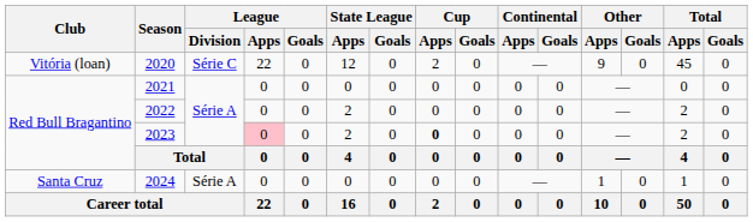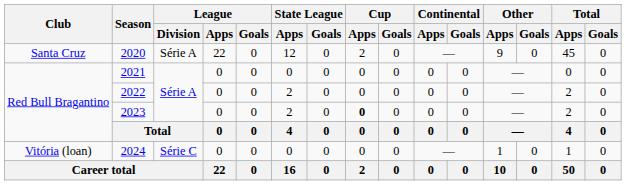2020 | Club: Vitória (loan) -> Santa Cruz
2020 | League / Division: Série C -> Série A
2023 | League / Apps: pink background -> no background
2024 | Club: Santa Cruz -> Vitória (loan)
2024 | League / Division: Série A -> Série C
